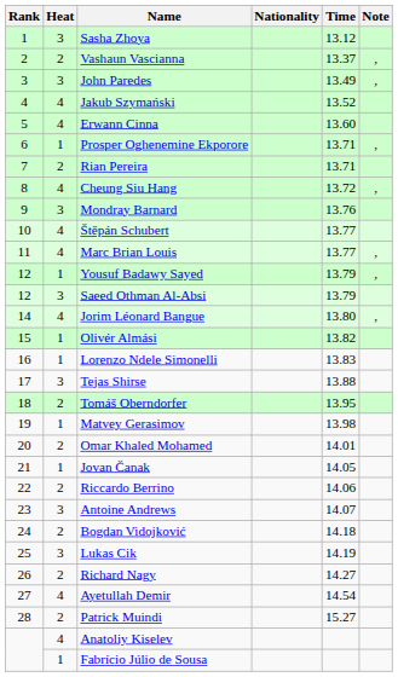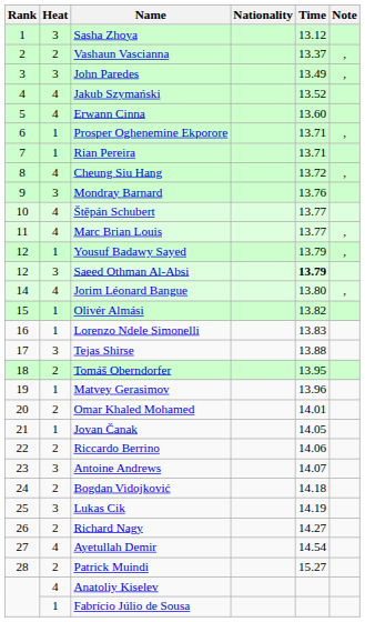Rian Pereira | Heat: 2 -> 1
Saeed Othman Al-Absi | Time: normal -> bold
Matvey Gerasimov | Time: 13.98 -> 13.96
